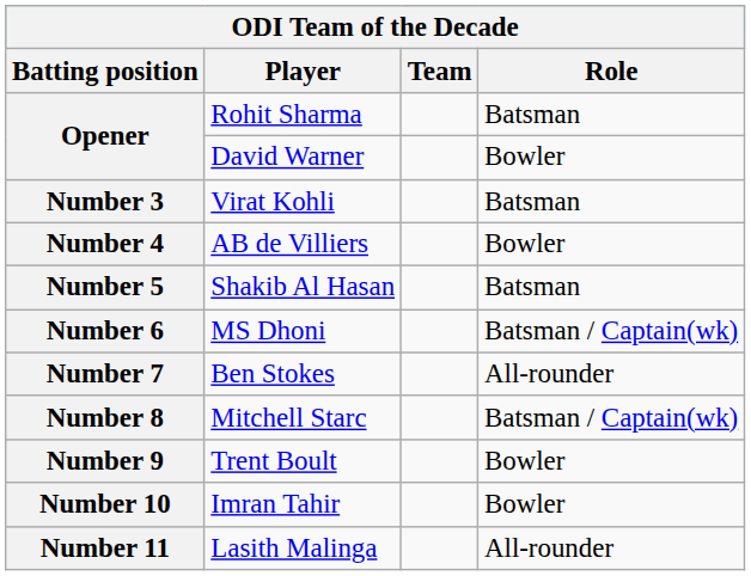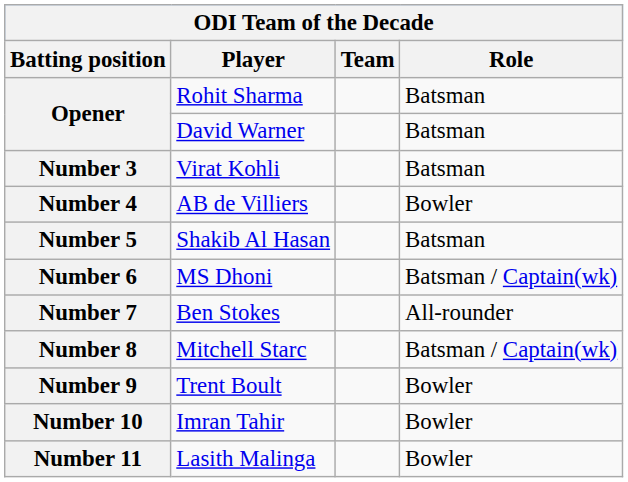Opener / David Warner | Role: Bowler -> Batsman
Number 11 | Role: All-rounder -> Bowler
